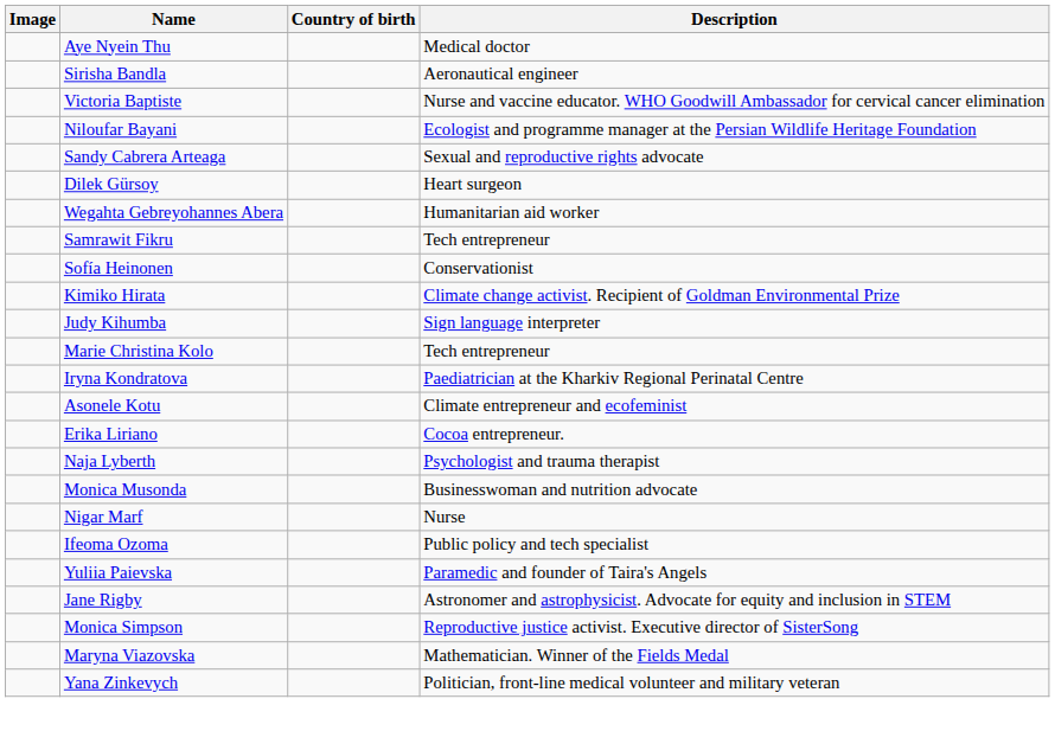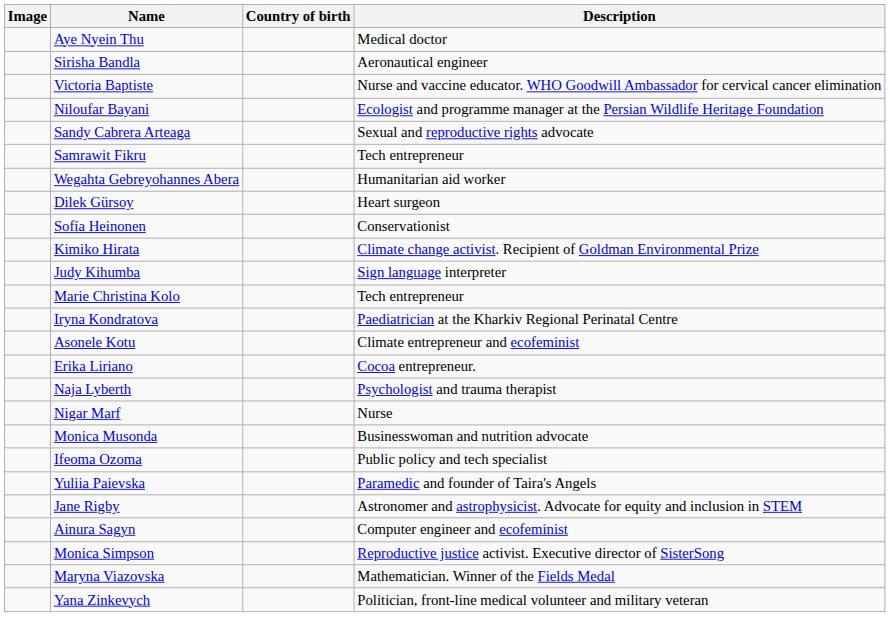rows swapped: Samrawit Fikru <-> Dilek Gürsoy
rows swapped: Nigar Marf <-> Monica Musonda
+ row: Ainura Sagyn | Computer engineer and ecofeminist
